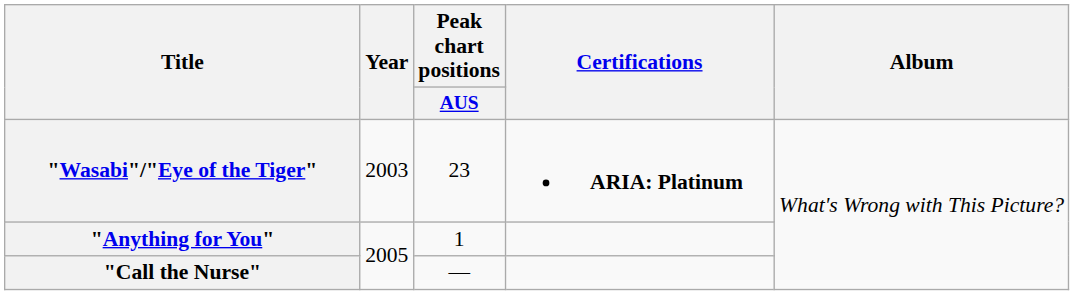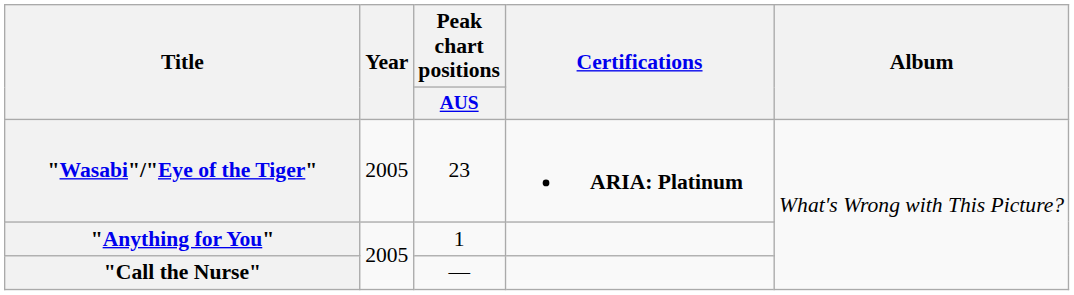"Wasabi"/"Eye of the Tiger" | Year: 2003 -> 2005
